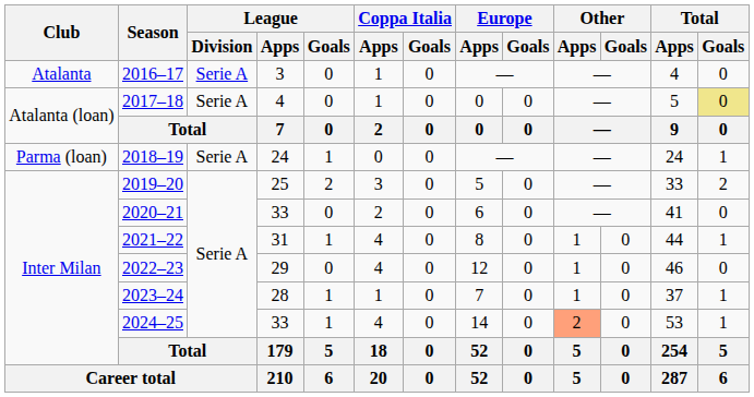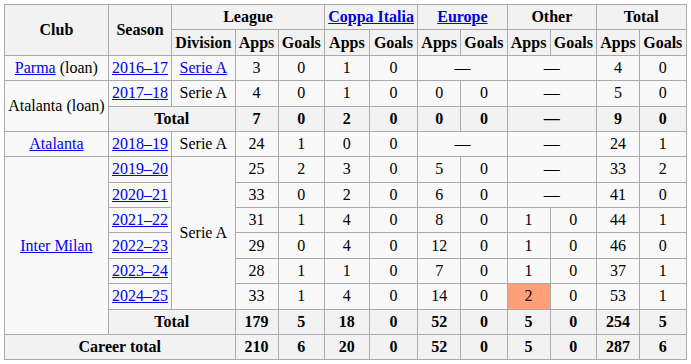2016–17 | Club: Atalanta -> Parma (loan)
2017–18 | Total / Goals: khaki background -> no background
2018–19 | Club: Parma (loan) -> Atalanta
